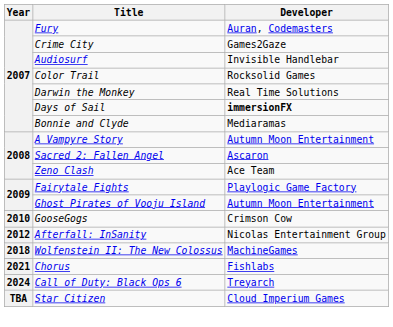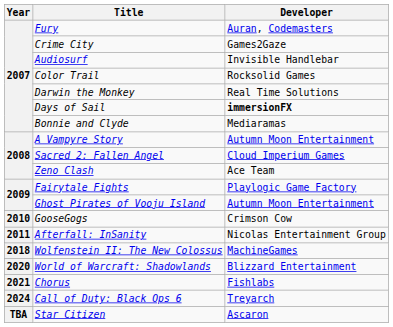Sacred 2: Fallen Angel | Developer: Ascaron -> Cloud Imperium Games
Afterfall: InSanity | Year: 2012 -> 2011
+ row: 2020 | World of Warcraft: Shadowlands | Blizzard Entertainment
Star Citizen | Developer: Cloud Imperium Games -> Ascaron
